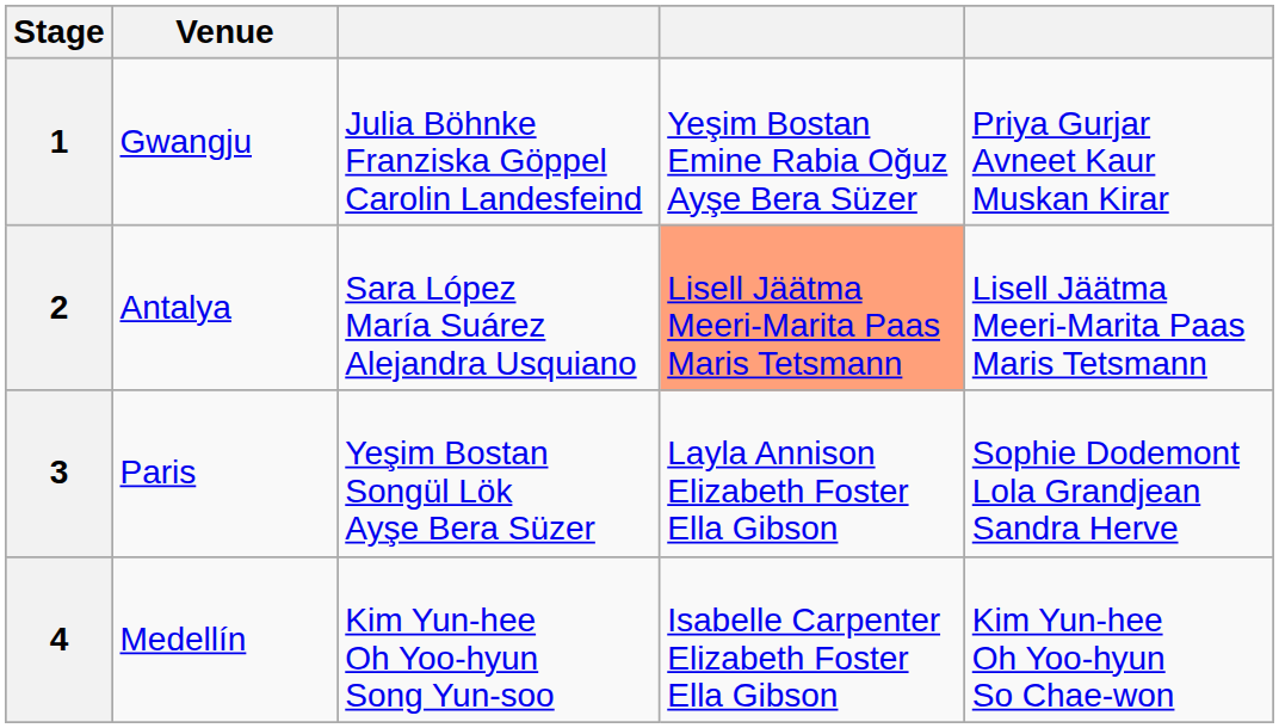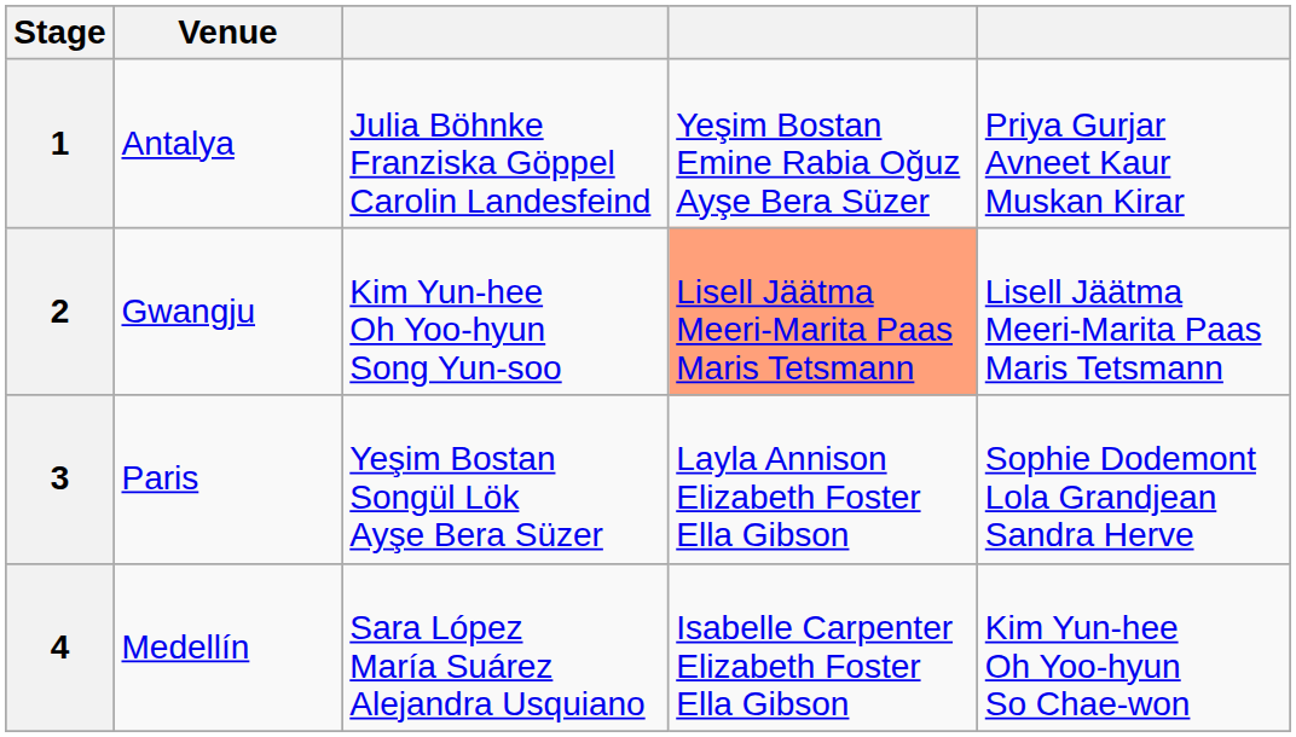1 | Venue: Gwangju -> Antalya
2 | Venue: Antalya -> Gwangju
2 | column 3: Sara López María Suárez Alejandra Usquiano -> Kim Yun-hee Oh Yoo-hyun Song Yun-soo
4 | column 3: Kim Yun-hee Oh Yoo-hyun Song Yun-soo -> Sara López María Suárez Alejandra Usquiano
